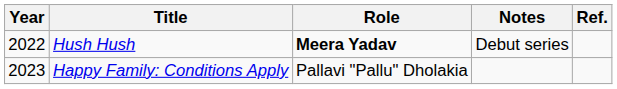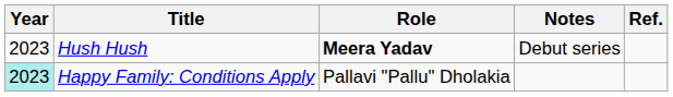Hush Hush | Year: 2022 -> 2023
Happy Family: Conditions Apply | Year: no background -> paleturquoise background
